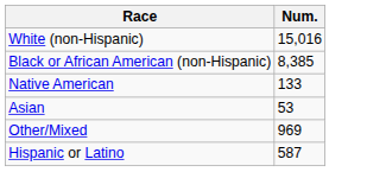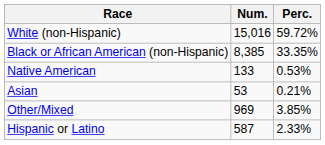+ column: Perc. | 59.72% | 33.35% | 0.53% | 0.21% | 3.85% | 2.33%
